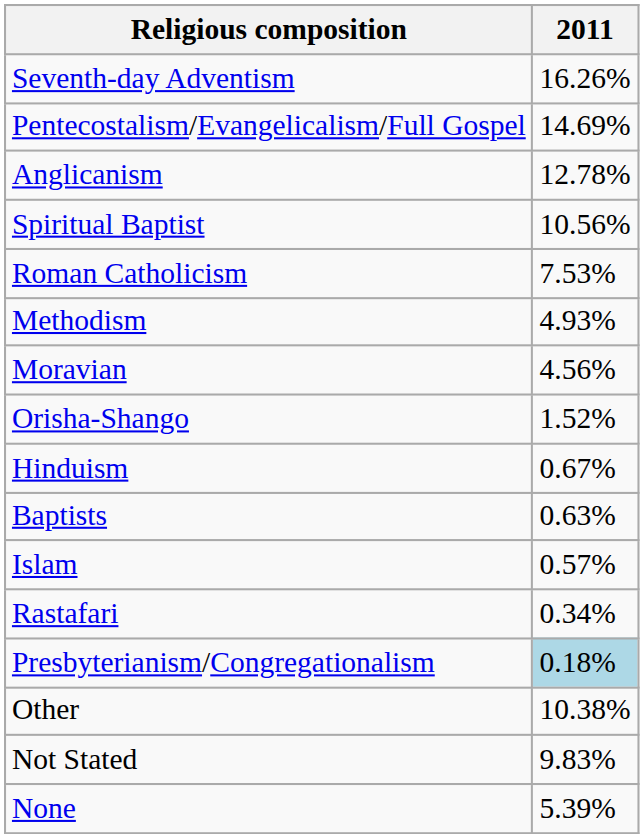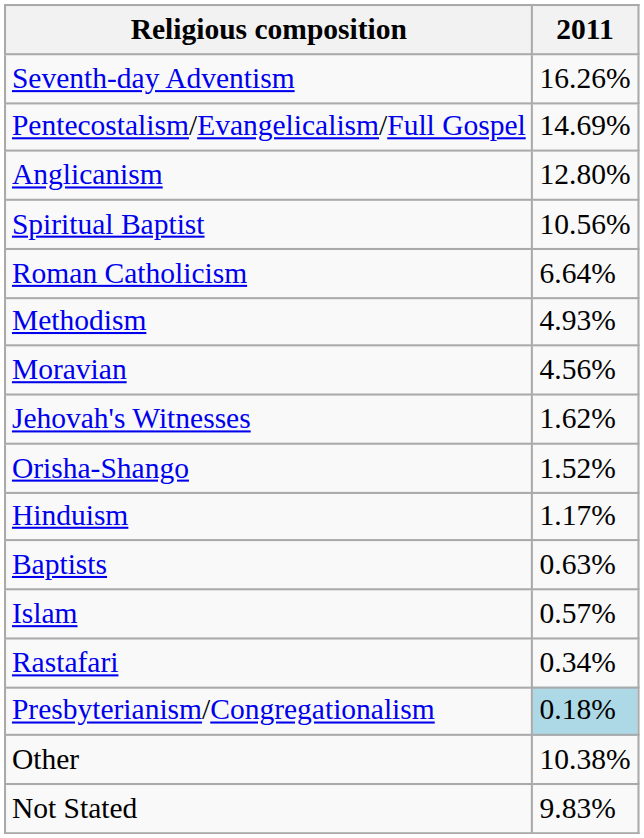Anglicanism | 2011: 12.78% -> 12.80%
Roman Catholicism | 2011: 7.53% -> 6.64%
+ row: Jehovah's Witnesses | 1.62%
Hinduism | 2011: 0.67% -> 1.17%
- row: None | 5.39%
